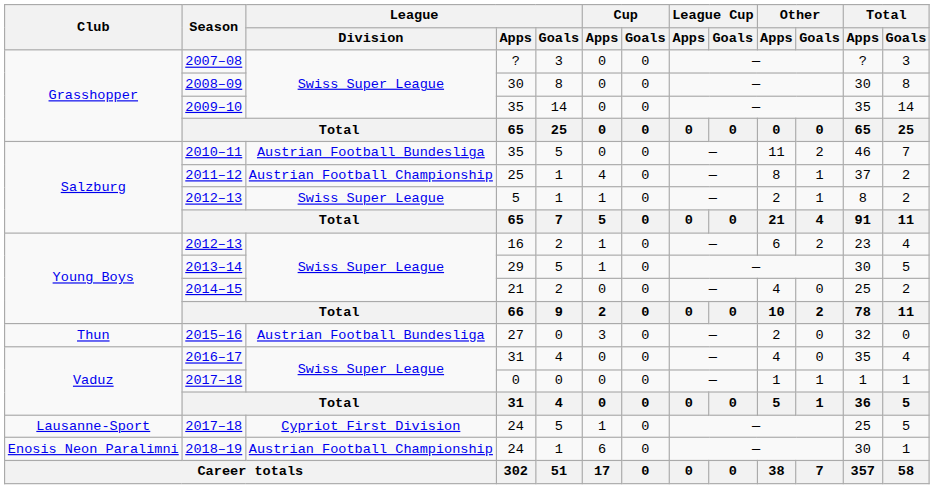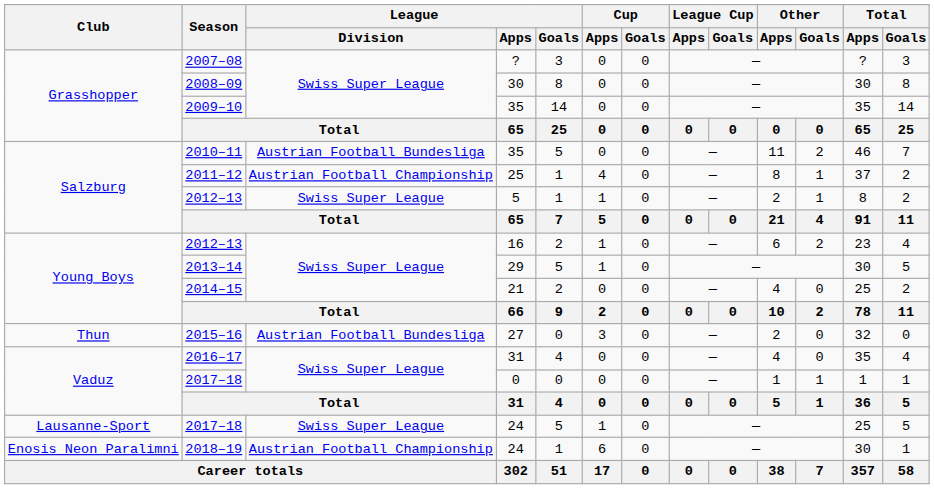2017–18 / 24 | League / Division: Cypriot First Division -> Swiss Super League
